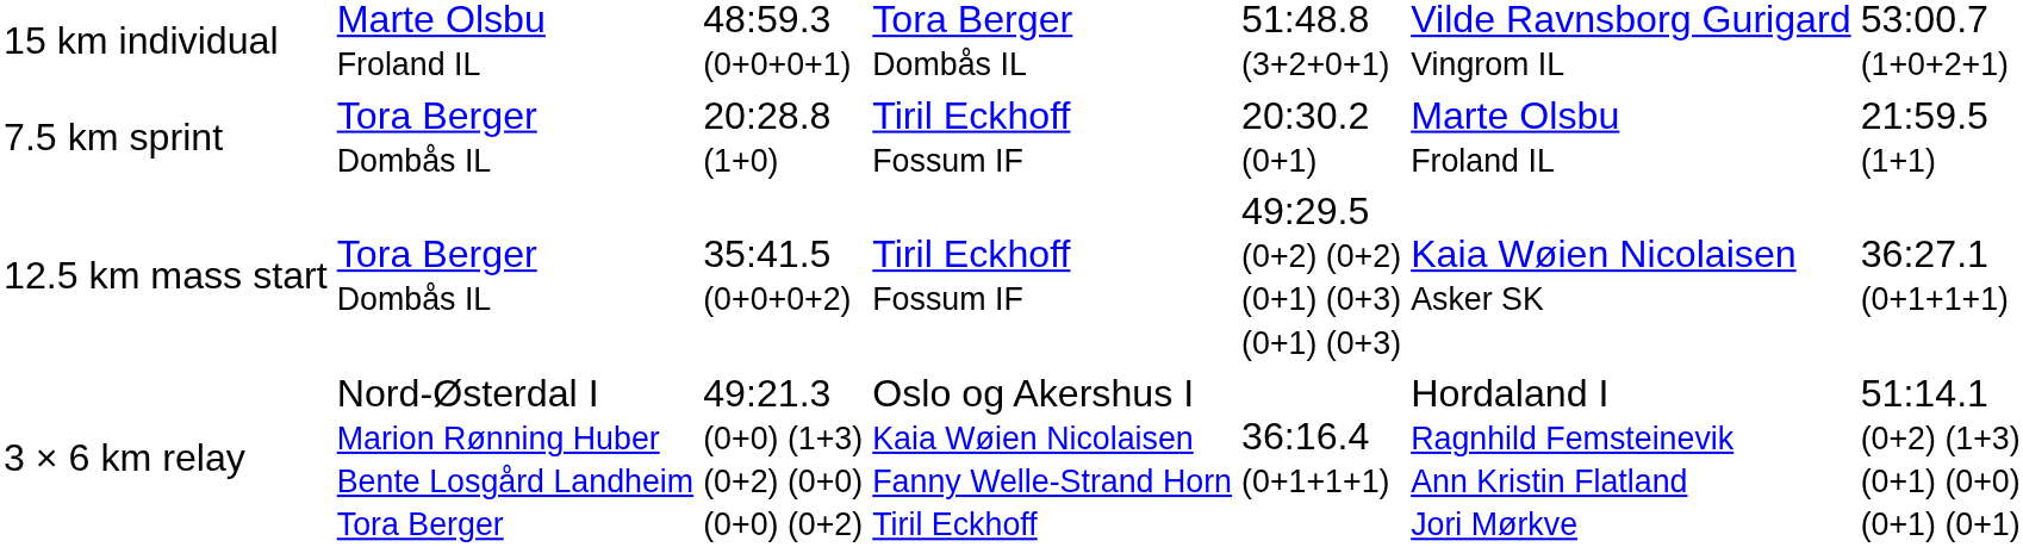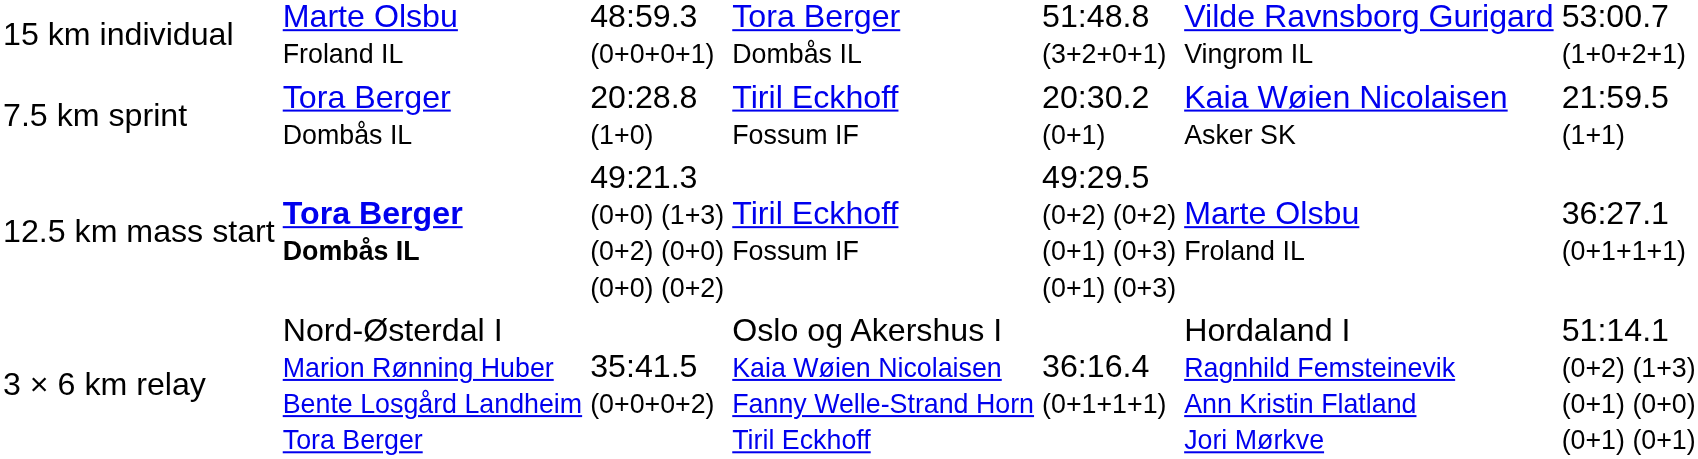7.5 km sprint | column 6: Marte Olsbu Froland IL -> Kaia Wøien Nicolaisen Asker SK
12.5 km mass start | column 2: normal -> bold
12.5 km mass start | column 3: 35:41.5 (0+0+0+2) -> 49:21.3 (0+0) (1+3) (0+2) (0+0) (0+0) (0+2)
12.5 km mass start | column 6: Kaia Wøien Nicolaisen Asker SK -> Marte Olsbu Froland IL
3 × 6 km relay | column 3: 49:21.3 (0+0) (1+3) (0+2) (0+0) (0+0) (0+2) -> 35:41.5 (0+0+0+2)
